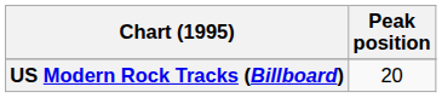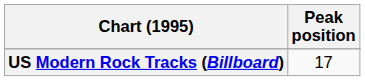US Modern Rock Tracks (Billboard) | Peak position: 20 -> 17
